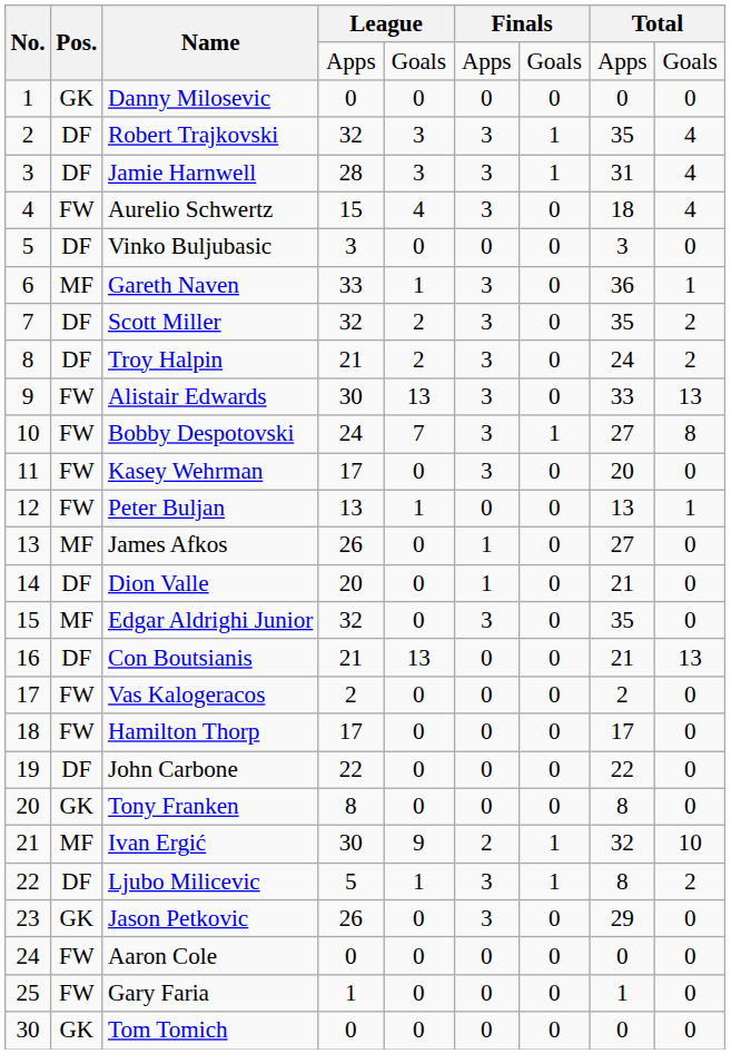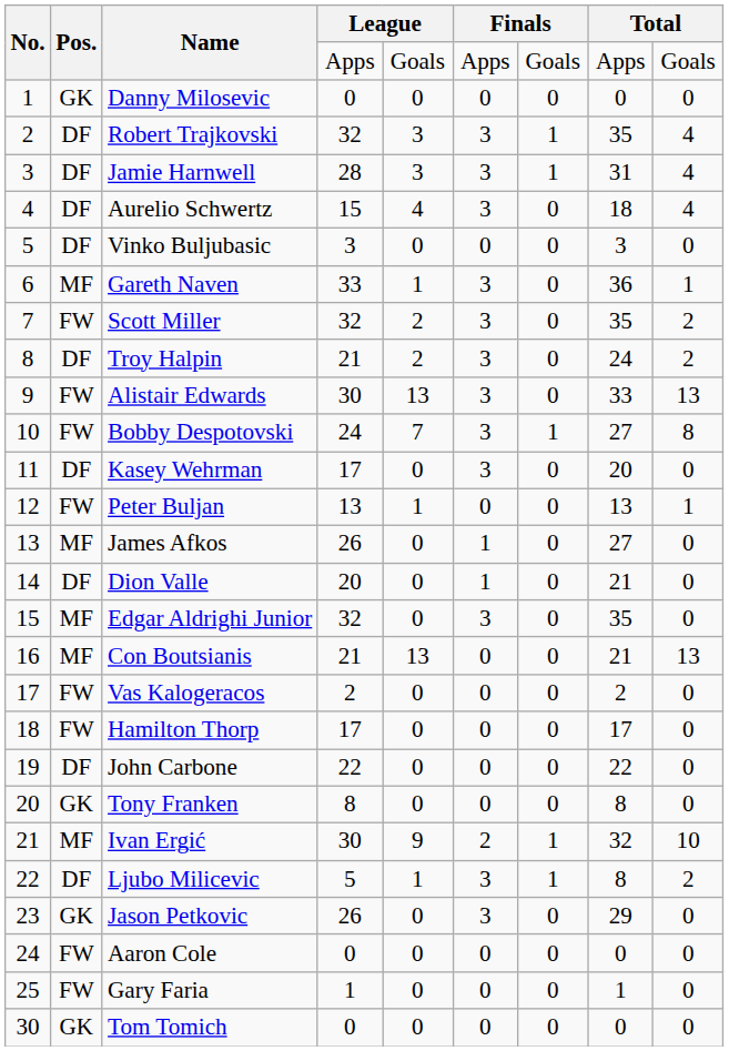Aurelio Schwertz | Pos.: FW -> DF
Scott Miller | Pos.: DF -> FW
Kasey Wehrman | Pos.: FW -> DF
Con Boutsianis | Pos.: DF -> MF
